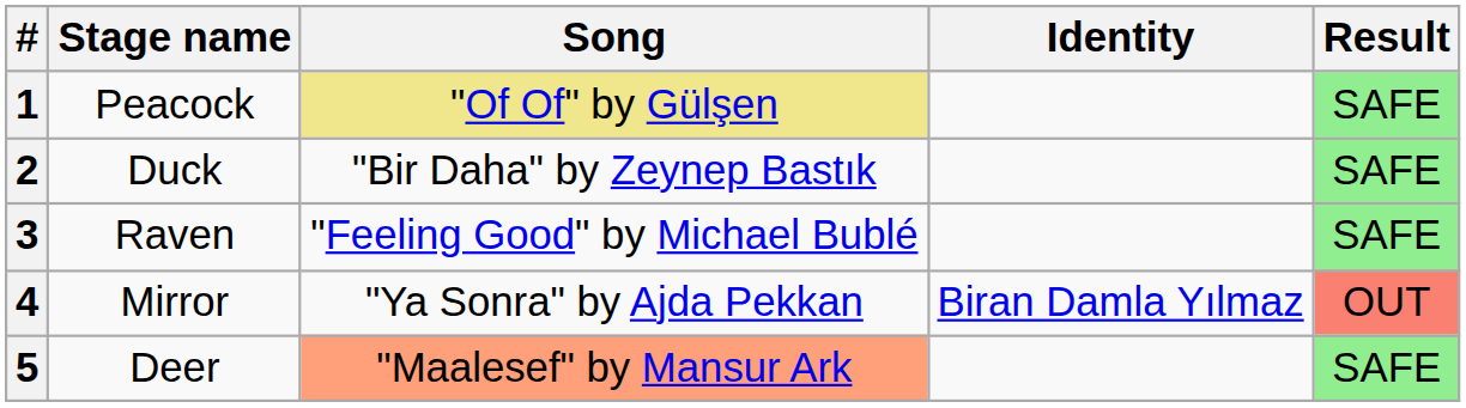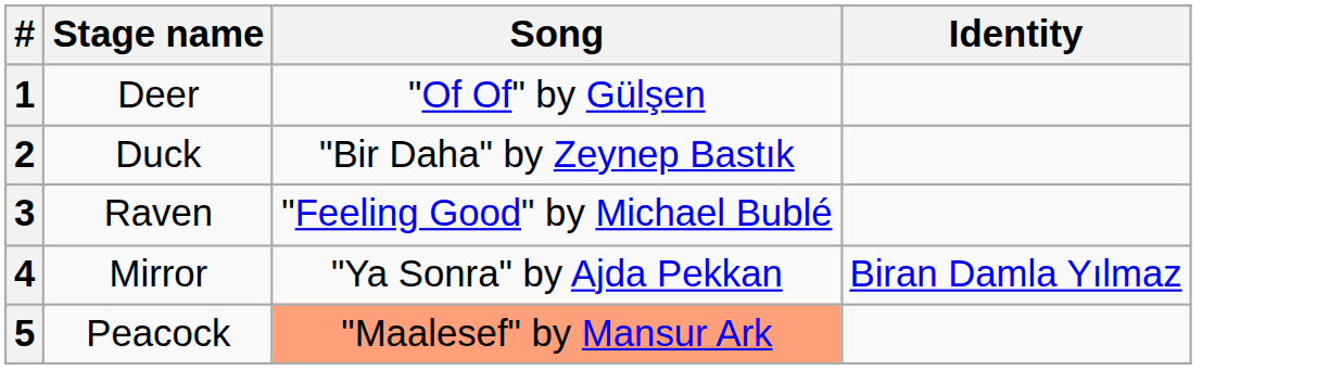- column: Result | SAFE | SAFE | SAFE | OUT | SAFE
1 | Stage name: Peacock -> Deer
1 | Song: khaki background -> no background
5 | Stage name: Deer -> Peacock
